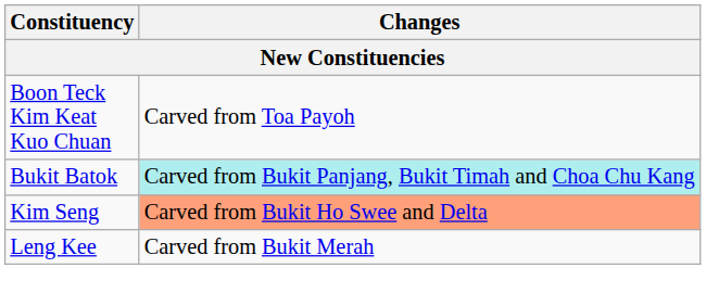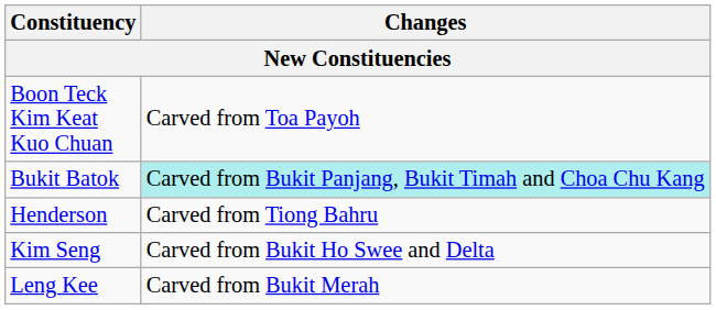+ row: Henderson | Carved from Tiong Bahru
Kim Seng | Changes: lightsalmon background -> no background
